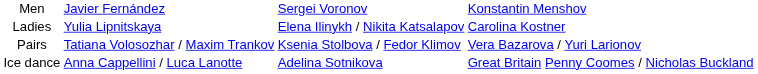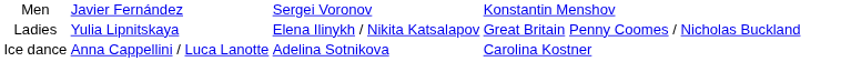Ladies | column 4: Carolina Kostner -> Great Britain Penny Coomes / Nicholas Buckland
- row: Pairs | Tatiana Volosozhar / Maxim Trankov | Ksenia Stolbova / Fedor Klimov | Vera Bazarova / Yuri Larionov
Ice dance | column 4: Great Britain Penny Coomes / Nicholas Buckland -> Carolina Kostner
